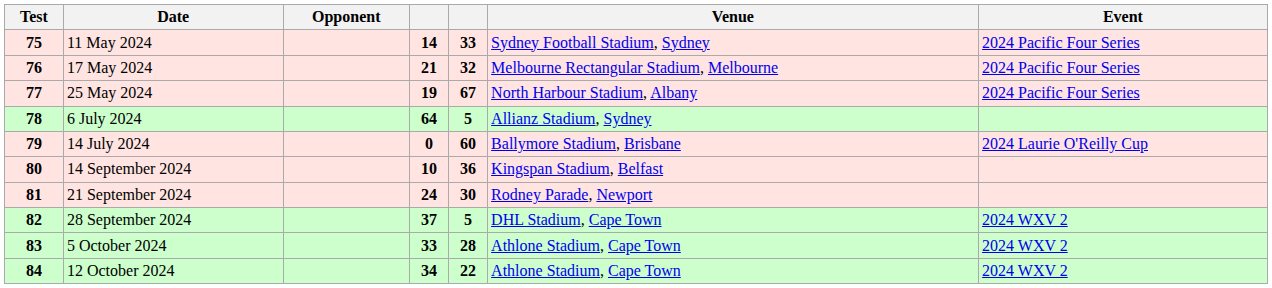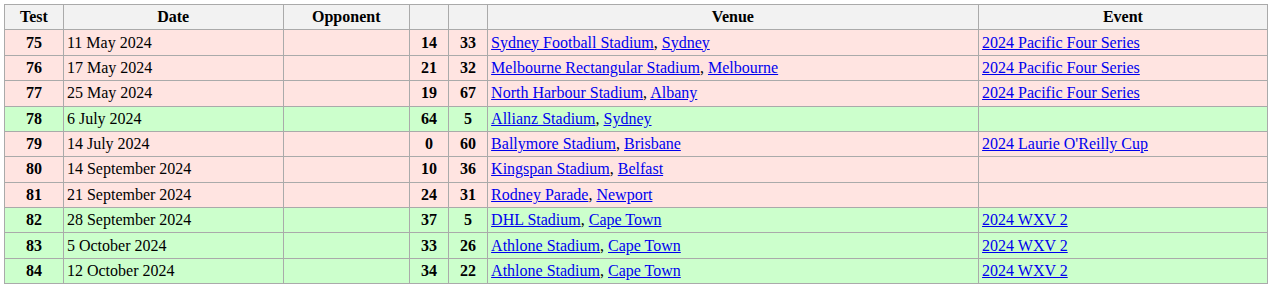21 September 2024 | column 5: 30 -> 31
5 October 2024 | column 5: 28 -> 26
